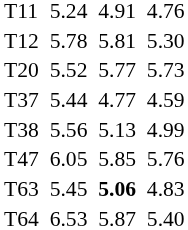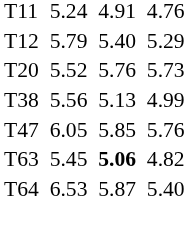T12 | column 3: 5.78 -> 5.79
T12 | column 5: 5.81 -> 5.40
T12 | column 7: 5.30 -> 5.29
T20 | column 5: 5.77 -> 5.76
- row: T37 | 5.44 | 4.77 | 4.59
T63 | column 7: 4.83 -> 4.82
